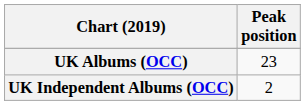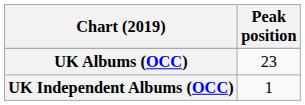UK Independent Albums (OCC) | Peak position: 2 -> 1
